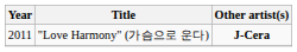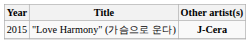"Love Harmony" (가슴으로 운다) | Year: 2011 -> 2015
